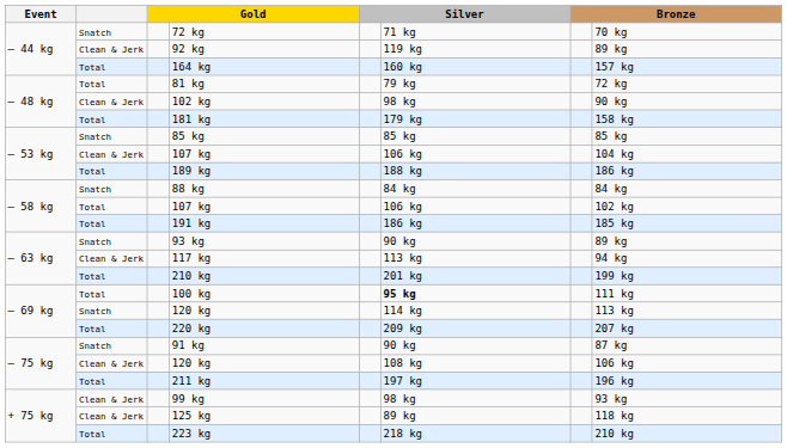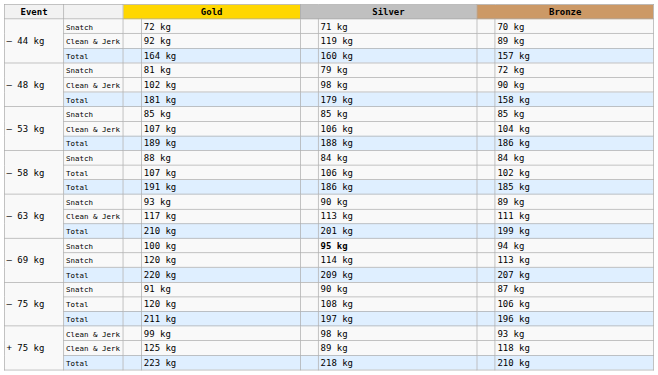81 kg | column 2: Total -> Snatch
117 kg | column 8: 94 kg -> 111 kg
100 kg | column 2: Total -> Snatch
100 kg | column 8: 111 kg -> 94 kg
– 75 kg / 120 kg | column 2: Clean & Jerk -> Total
